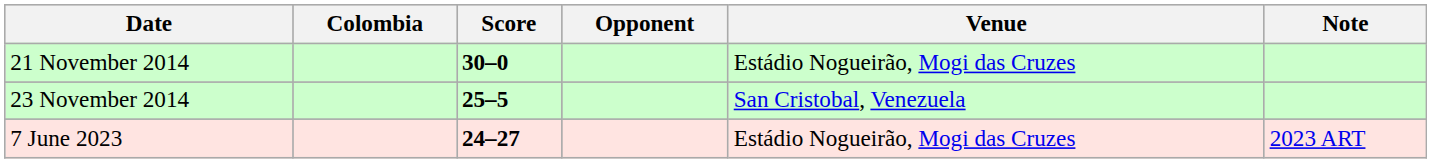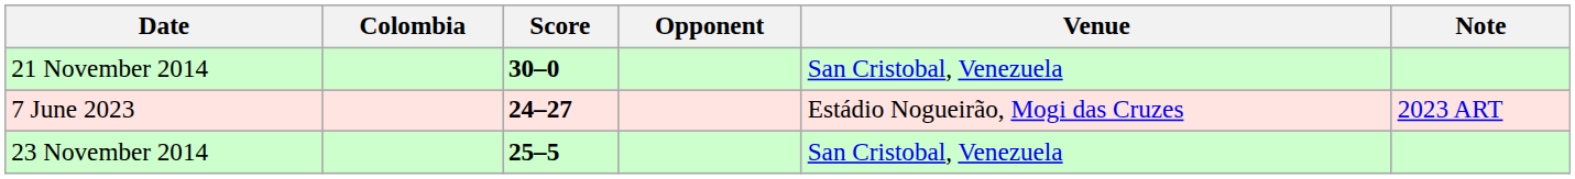21 November 2014 | Venue: Estádio Nogueirão, Mogi das Cruzes -> San Cristobal, Venezuela
rows swapped: 23 November 2014 <-> 7 June 2023
